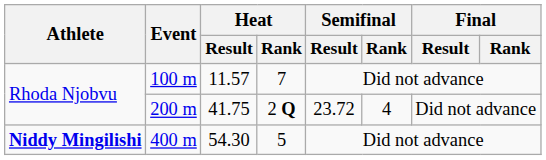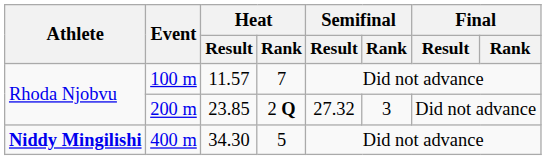200 m | Heat / Result: 41.75 -> 23.85
200 m | Semifinal / Result: 23.72 -> 27.32
200 m | Semifinal / Rank: 4 -> 3
400 m | Heat / Result: 54.30 -> 34.30
